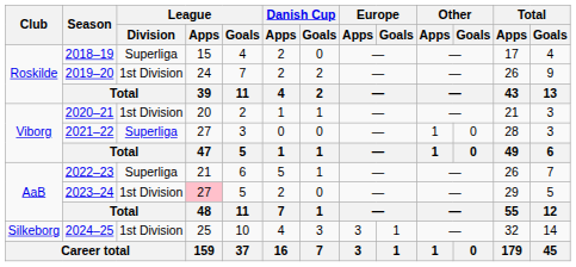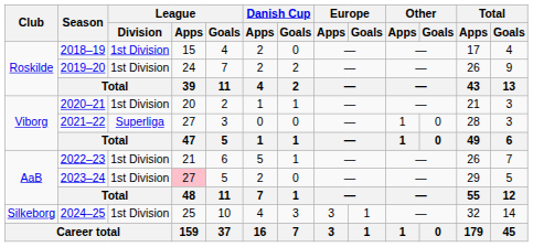2018–19 | League / Division: Superliga -> 1st Division
2022–23 | League / Division: Superliga -> 1st Division
